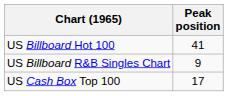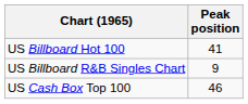US Cash Box Top 100 | Peak position: 17 -> 46
